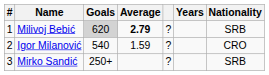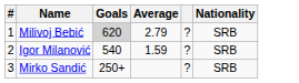- column: Years
Milivoj Bebić | Average: bold -> normal
Igor Milanović | Nationality: CRO -> SRB
